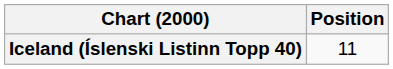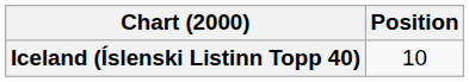Iceland (Íslenski Listinn Topp 40) | Position: 11 -> 10
